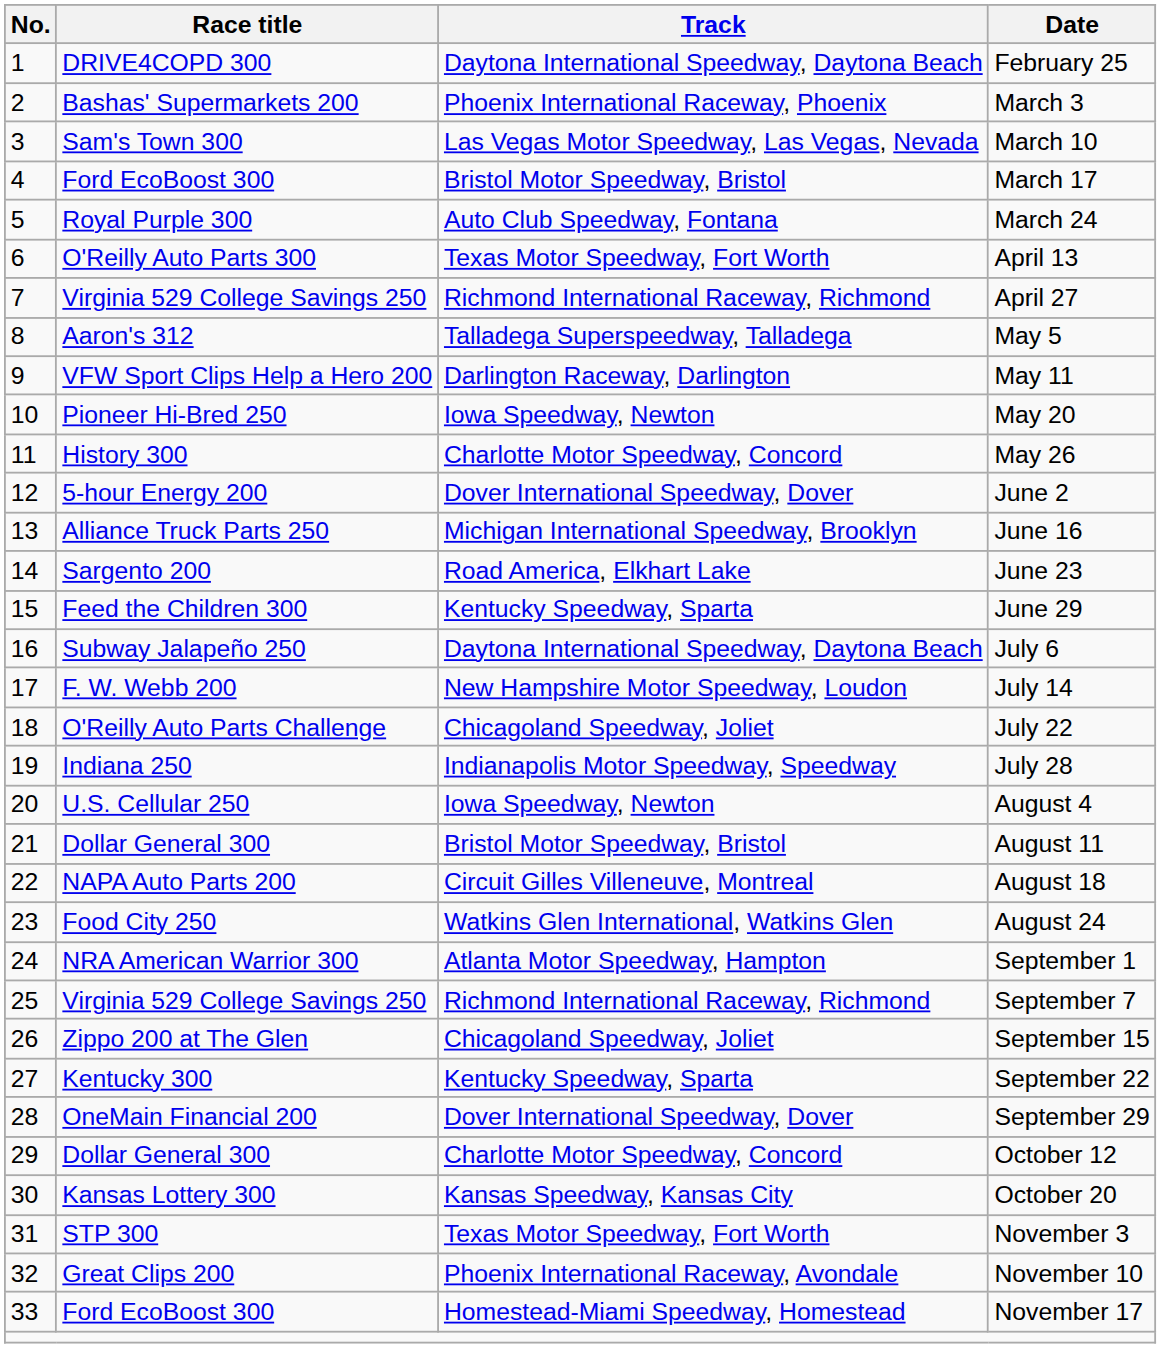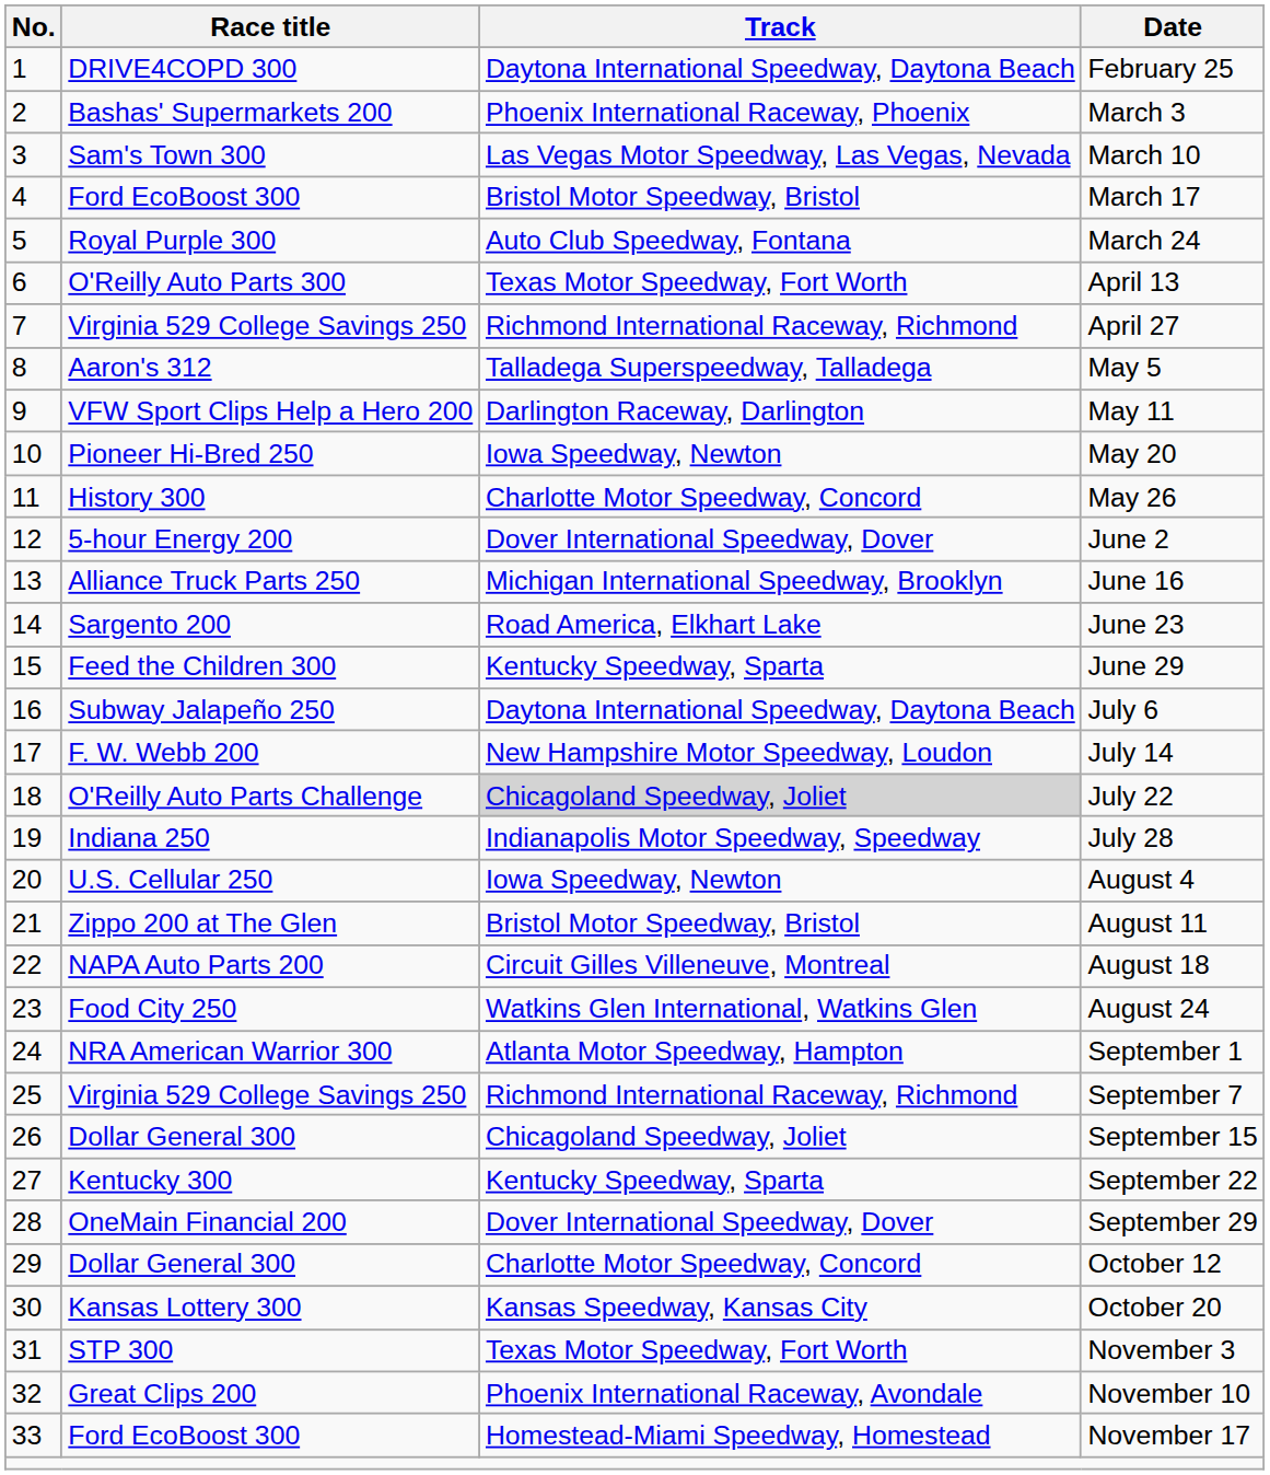July 22 | Track: no background -> lightgrey background
August 11 | Race title: Dollar General 300 -> Zippo 200 at The Glen
September 15 | Race title: Zippo 200 at The Glen -> Dollar General 300
